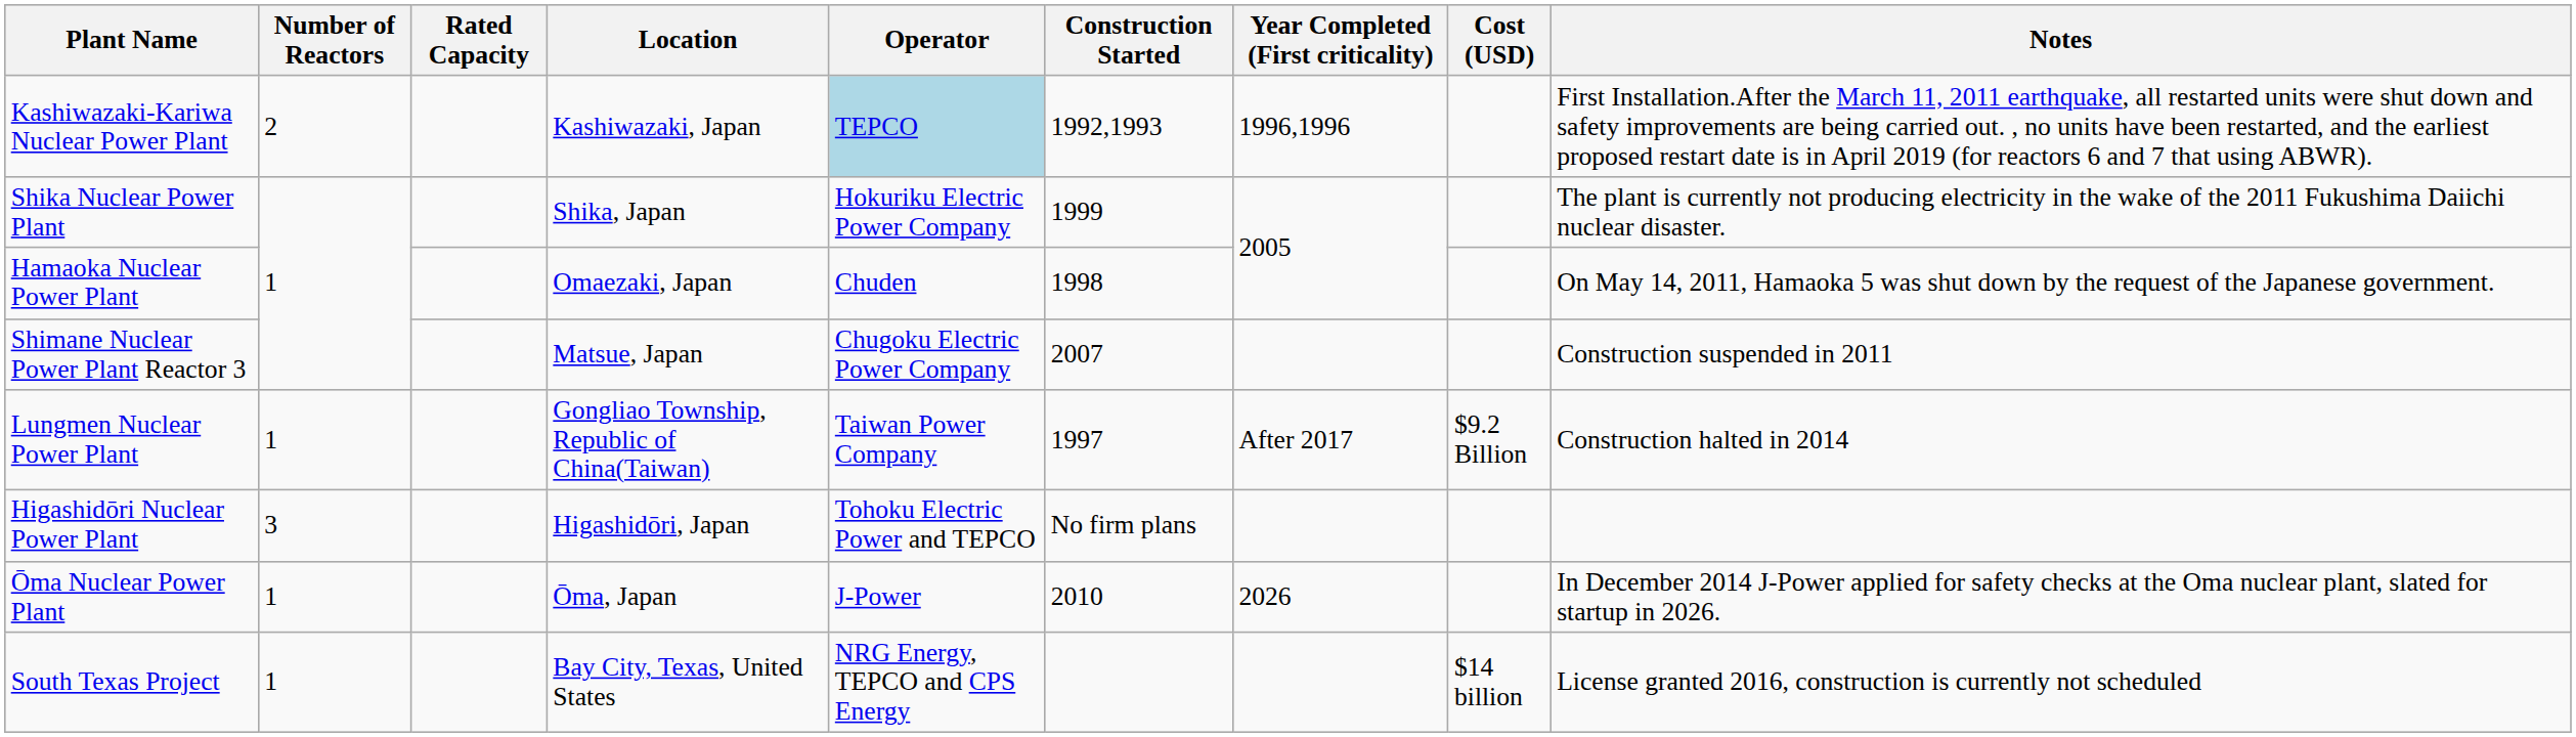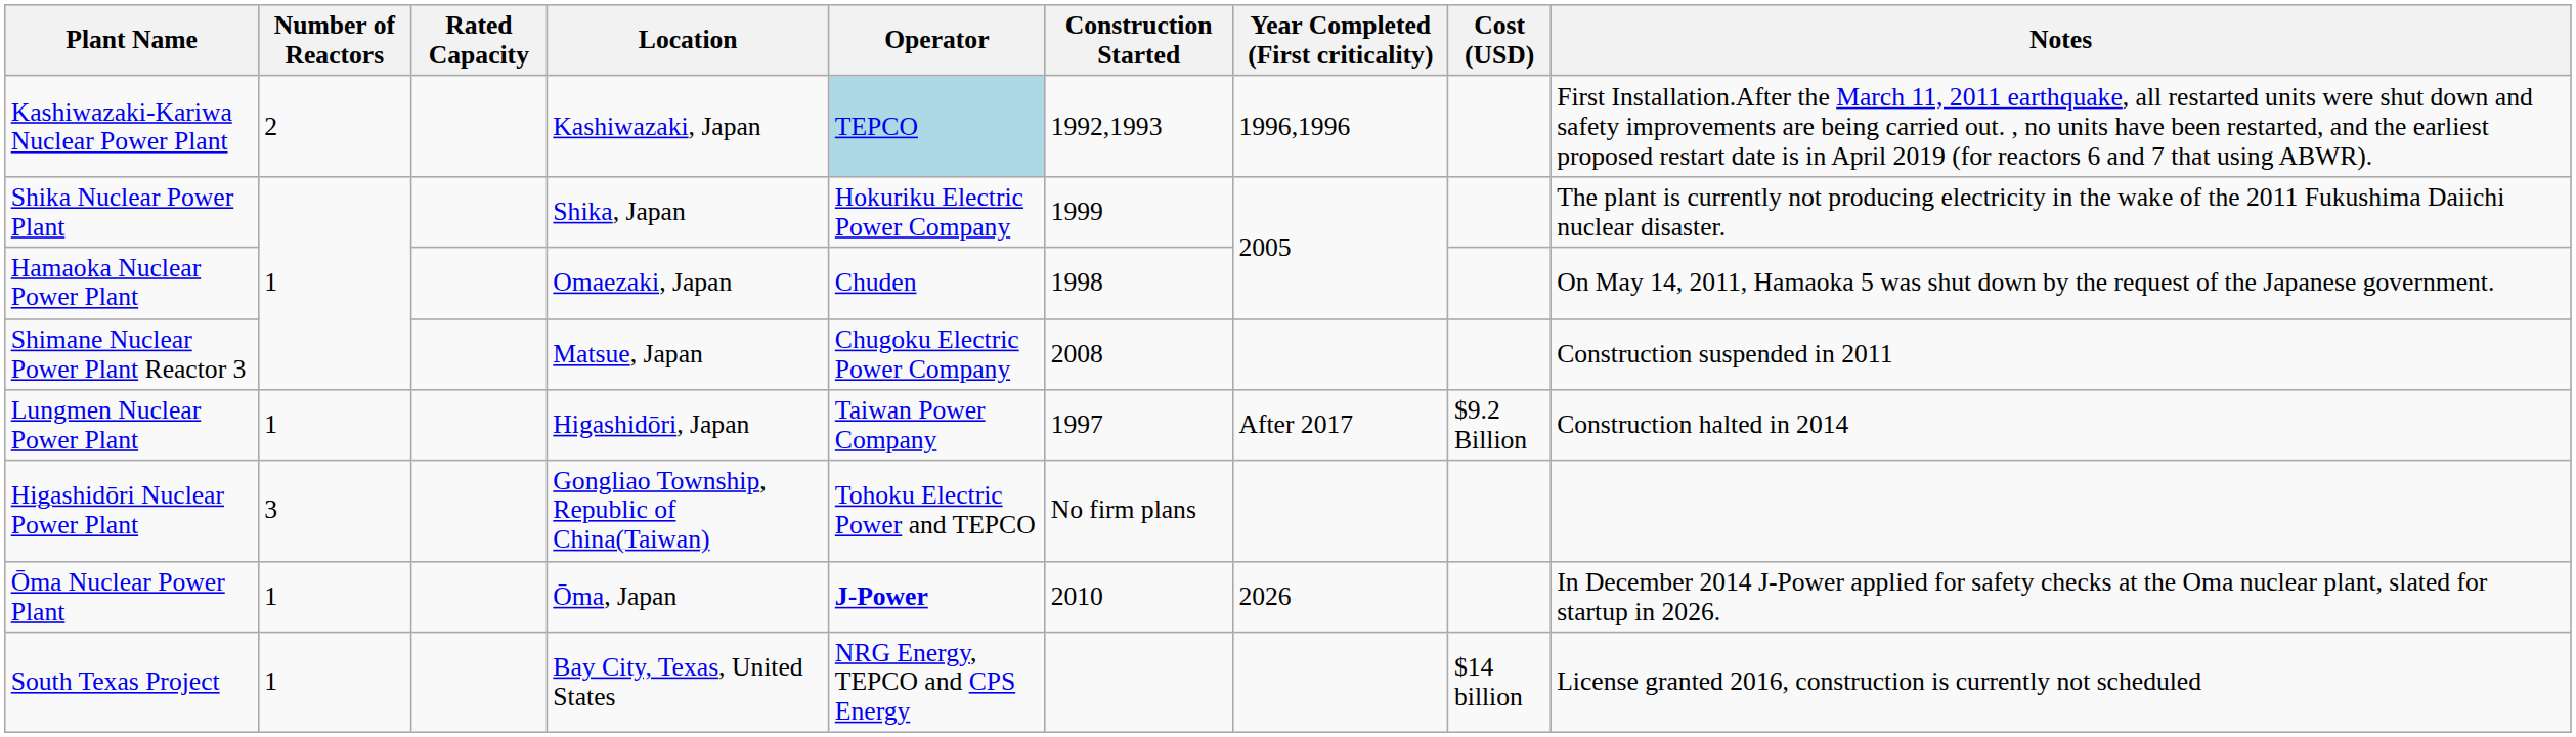Shimane Nuclear Power Plant Reactor 3 | Construction Started: 2007 -> 2008
Lungmen Nuclear Power Plant | Location: Gongliao Township, Republic of China(Taiwan) -> Higashidōri, Japan
Higashidōri Nuclear Power Plant | Location: Higashidōri, Japan -> Gongliao Township, Republic of China(Taiwan)
Ōma Nuclear Power Plant | Operator: normal -> bold
